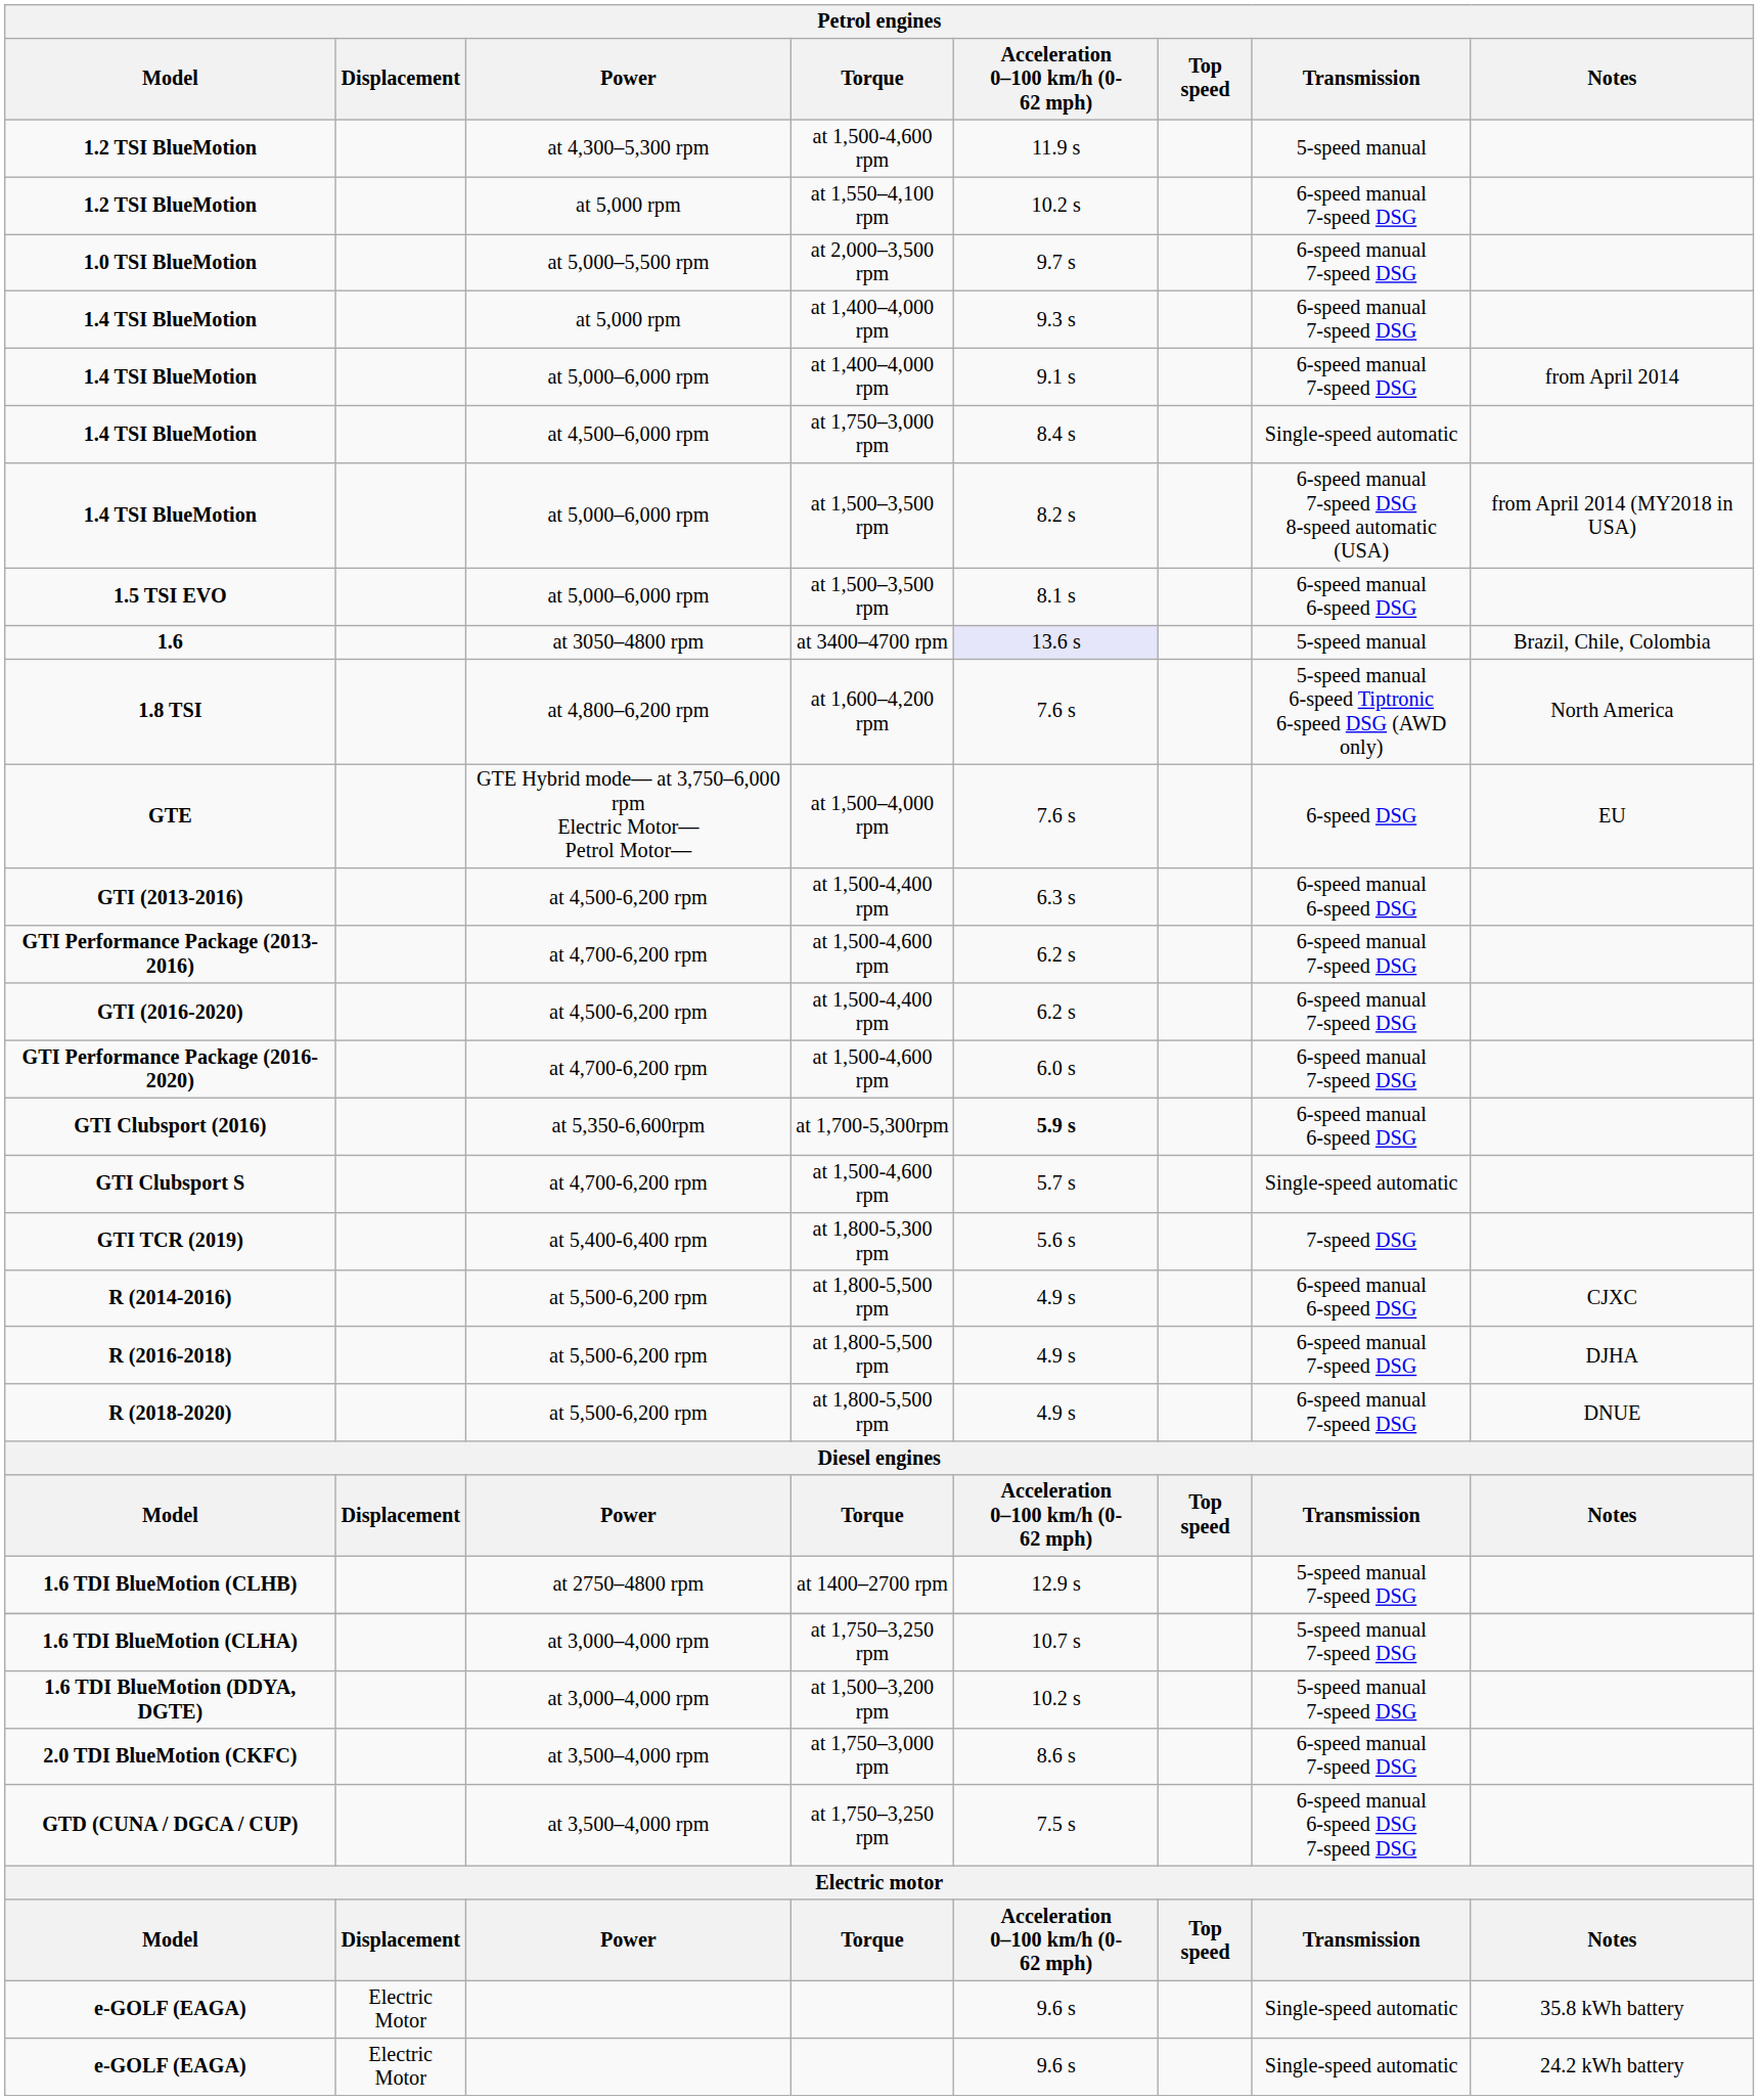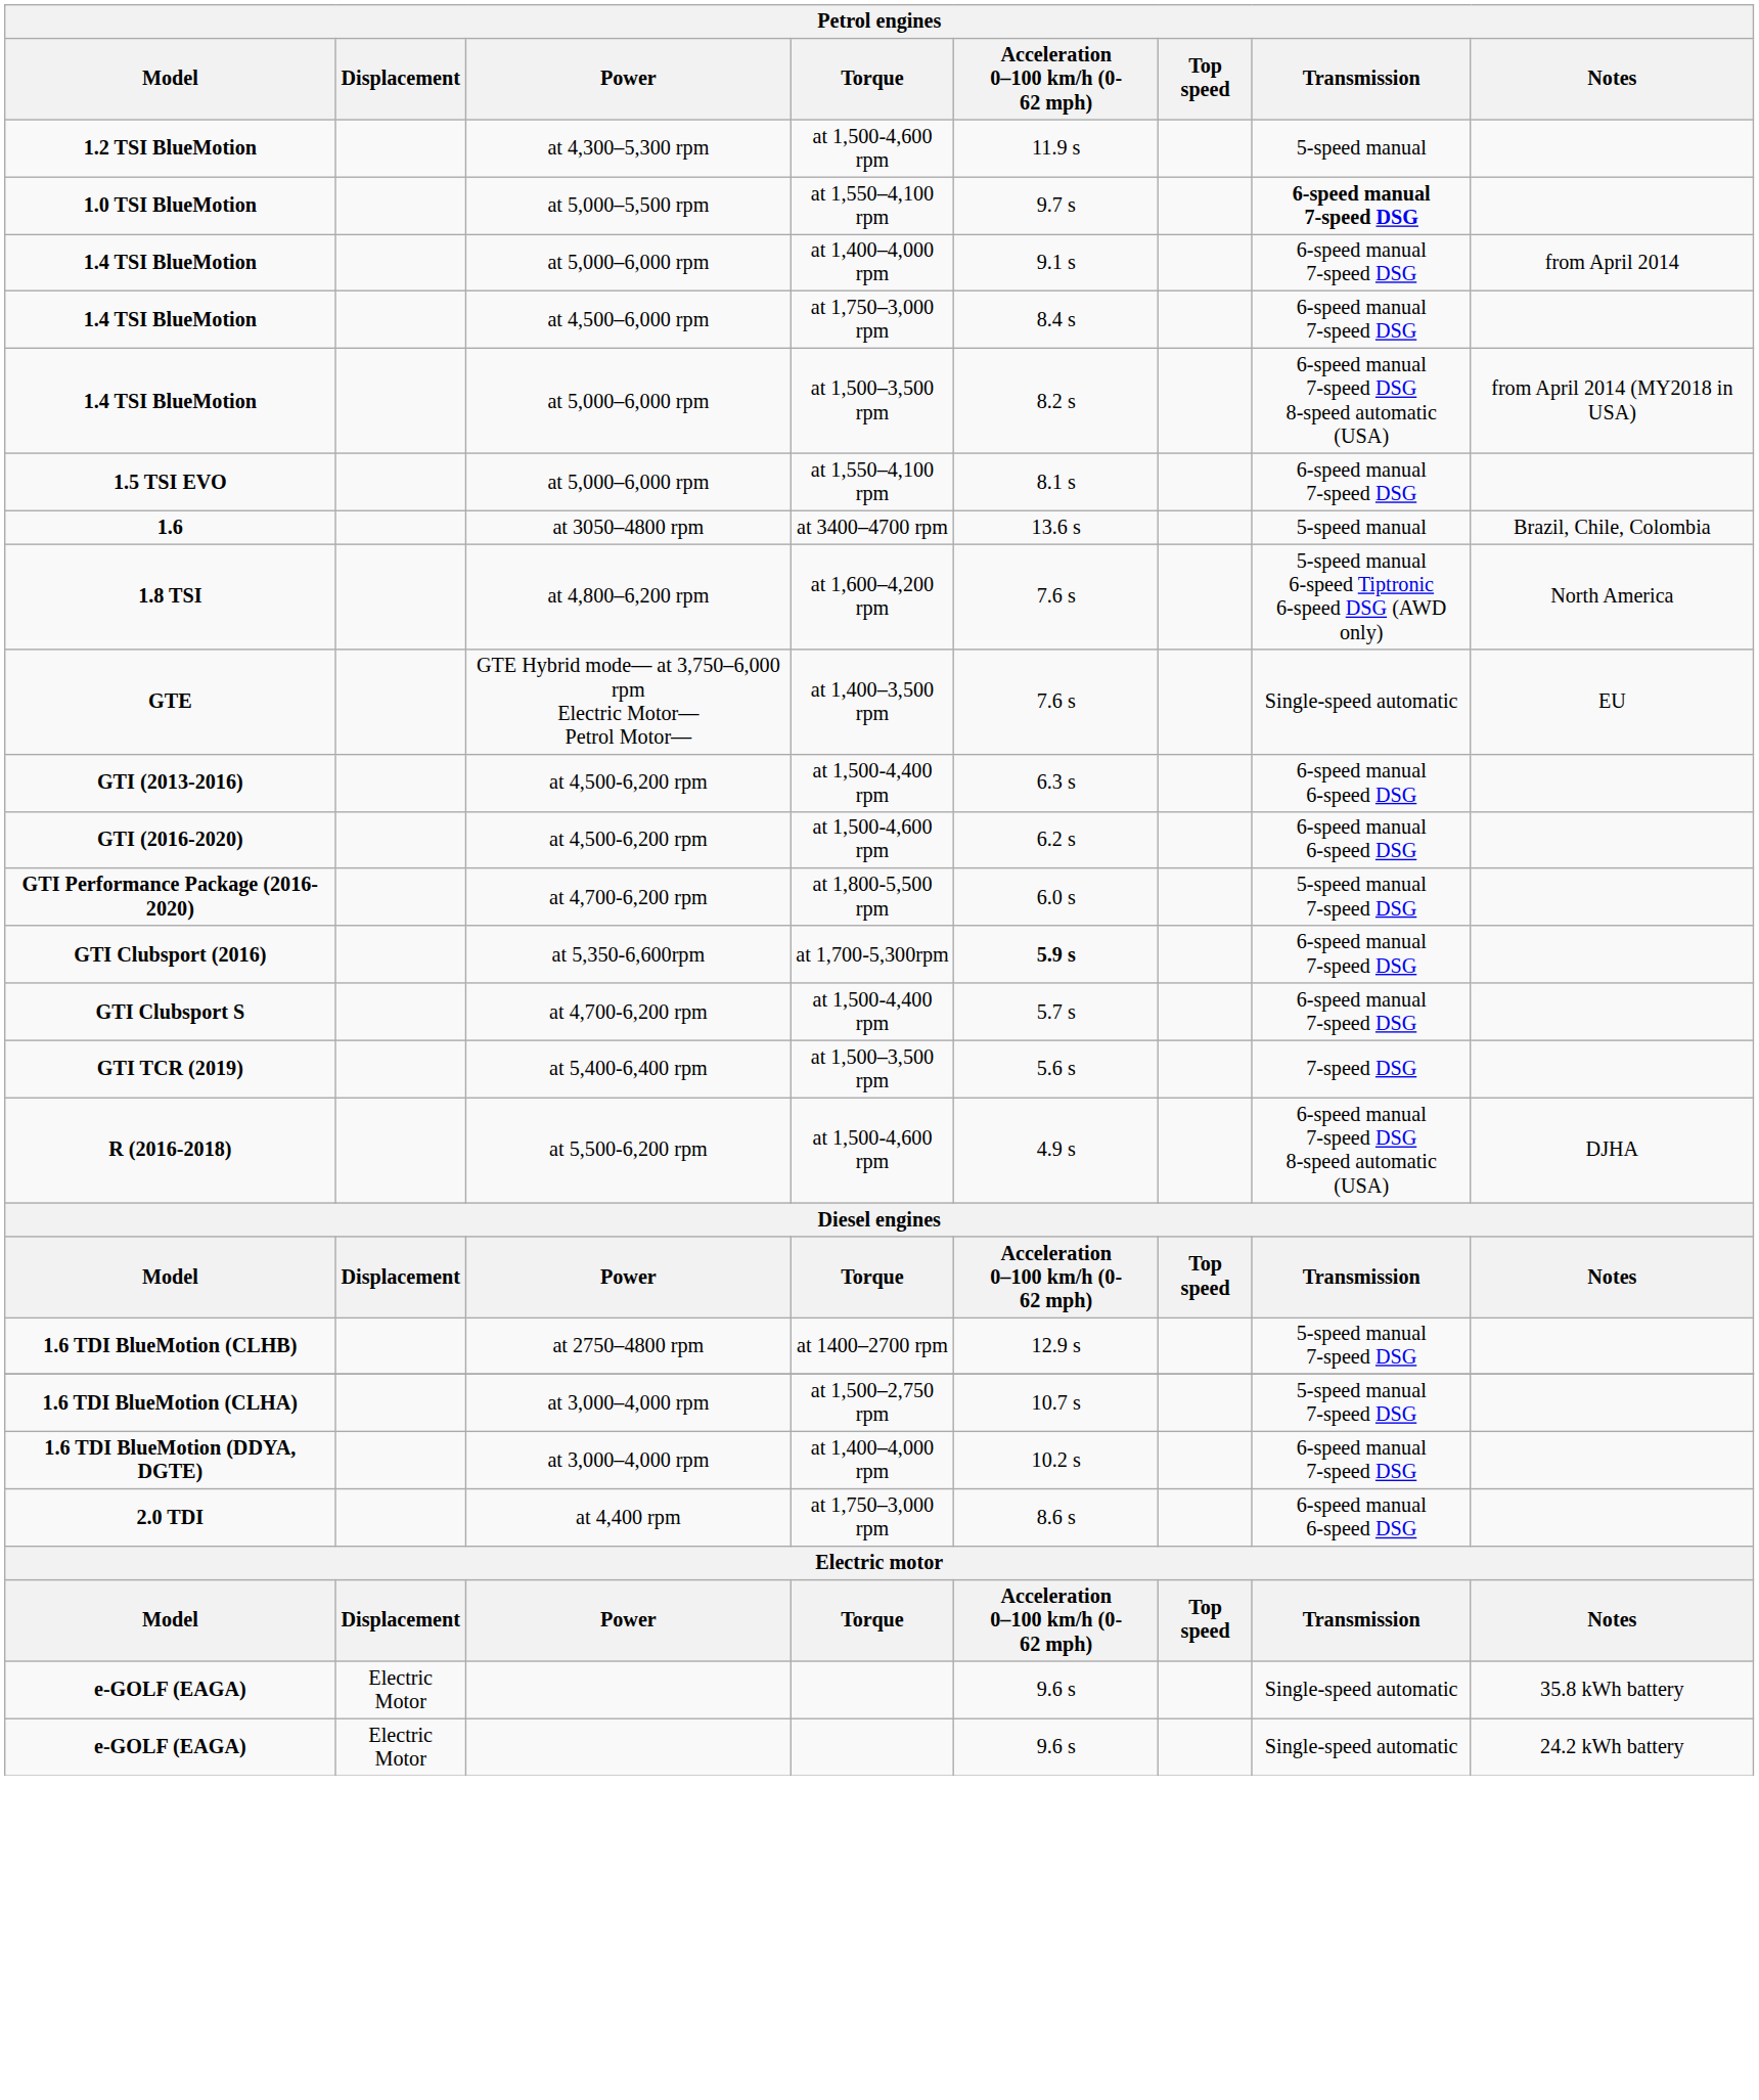- row: 1.2 TSI BlueMotion | at 5,000 rpm | at 1,550–4,100 rpm | 10.2 s | 6-speed manual 7-speed DSG
1.0 TSI BlueMotion | Torque: at 2,000–3,500 rpm -> at 1,550–4,100 rpm
1.0 TSI BlueMotion | Transmission: normal -> bold
- row: 1.4 TSI BlueMotion | at 5,000 rpm | at 1,400–4,000 rpm | 9.3 s | 6-speed manual 7-speed DSG
1.4 TSI BlueMotion / at 4,500–6,000 rpm | Transmission: Single-speed automatic -> 6-speed manual 7-speed DSG
1.5 TSI EVO | Torque: at 1,500–3,500 rpm -> at 1,550–4,100 rpm
1.5 TSI EVO | Transmission: 6-speed manual 6-speed DSG -> 6-speed manual 7-speed DSG
1.6 | Acceleration 0–100 km/h (0-62 mph): lavender background -> no background
GTE | Torque: at 1,500–4,000 rpm -> at 1,400–3,500 rpm
GTE | Transmission: 6-speed DSG -> Single-speed automatic
- row: GTI Performance Package (2013-2016) | at 4,700-6,200 rpm | at 1,500-4,600 rpm | 6.2 s | 6-speed manual 7-speed DSG
GTI (2016-2020) | Torque: at 1,500-4,400 rpm -> at 1,500-4,600 rpm
GTI (2016-2020) | Transmission: 6-speed manual 7-speed DSG -> 6-speed manual 6-speed DSG
GTI Performance Package (2016-2020) | Torque: at 1,500-4,600 rpm -> at 1,800-5,500 rpm
GTI Performance Package (2016-2020) | Transmission: 6-speed manual 7-speed DSG -> 5-speed manual 7-speed DSG
GTI Clubsport (2016) | Transmission: 6-speed manual 6-speed DSG -> 6-speed manual 7-speed DSG
GTI Clubsport S | Torque: at 1,500-4,600 rpm -> at 1,500-4,400 rpm
GTI Clubsport S | Transmission: Single-speed automatic -> 6-speed manual 7-speed DSG
GTI TCR (2019) | Torque: at 1,800-5,300 rpm -> at 1,500–3,500 rpm
- row: R (2014-2016) | at 5,500-6,200 rpm | at 1,800-5,500 rpm | 4.9 s | 6-speed manual 6-speed DSG | CJXC
R (2016-2018) | Torque: at 1,800-5,500 rpm -> at 1,500-4,600 rpm
R (2016-2018) | Transmission: 6-speed manual 7-speed DSG -> 6-speed manual 7-speed DSG 8-speed automatic (USA)
- row: R (2018-2020) | at 5,500-6,200 rpm | at 1,800-5,500 rpm | 4.9 s | 6-speed manual 7-speed DSG | DNUE
1.6 TDI BlueMotion (CLHA) | Torque: at 1,750–3,250 rpm -> at 1,500–2,750 rpm
1.6 TDI BlueMotion (DDYA, DGTE) | Torque: at 1,500–3,200 rpm -> at 1,400–4,000 rpm
1.6 TDI BlueMotion (DDYA, DGTE) | Transmission: 5-speed manual 7-speed DSG -> 6-speed manual 7-speed DSG
+ row: 2.0 TDI | at 4,400 rpm | at 1,750–3,000 rpm | 8.6 s | 6-speed manual 6-speed DSG
- row: 2.0 TDI BlueMotion (CKFC) | at 3,500–4,000 rpm | at 1,750–3,000 rpm | 8.6 s | 6-speed manual 7-speed DSG
- row: GTD (CUNA / DGCA / CUP) | at 3,500–4,000 rpm | at 1,750–3,250 rpm | 7.5 s | 6-speed manual 6-speed DSG 7-speed DSG
